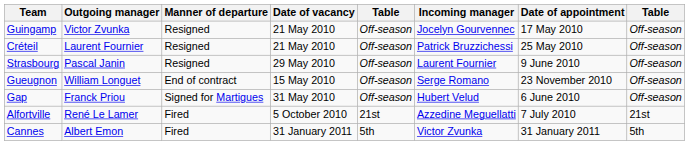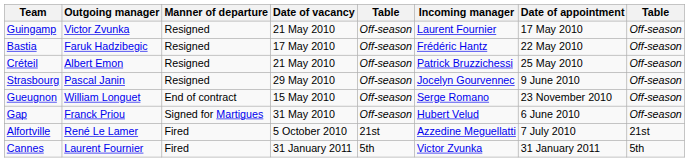Guingamp | Incoming manager: Jocelyn Gourvennec -> Laurent Fournier
+ row: Bastia | Faruk Hadzibegic | Resigned | 17 May 2010 | Off-season | Frédéric Hantz | 22 May 2010 | Off-season
Créteil | Outgoing manager: Laurent Fournier -> Albert Emon
Strasbourg | Incoming manager: Laurent Fournier -> Jocelyn Gourvennec
Cannes | Outgoing manager: Albert Emon -> Laurent Fournier
